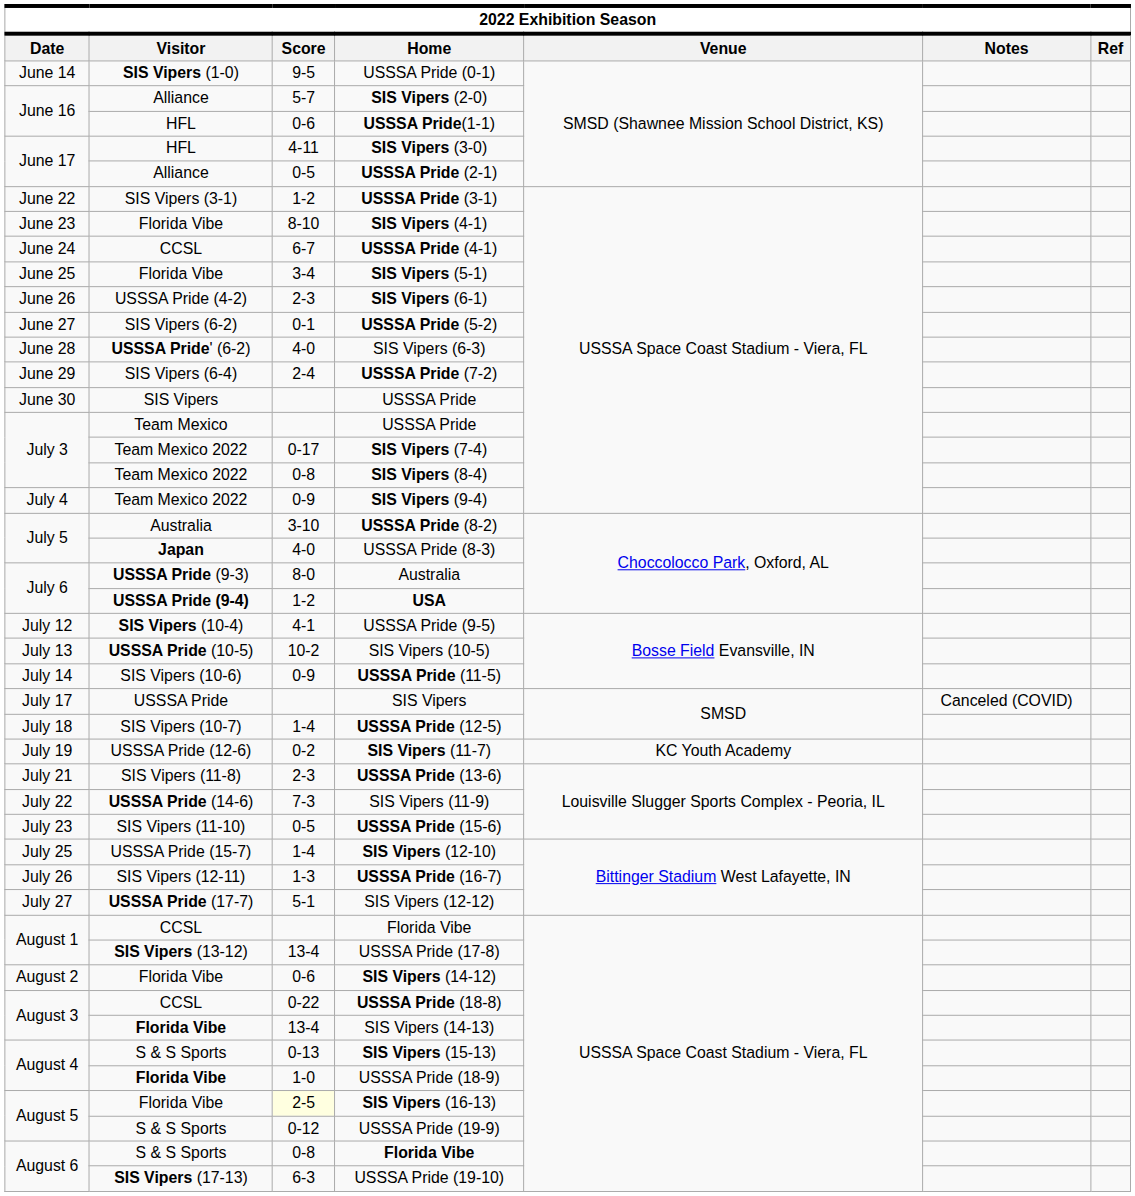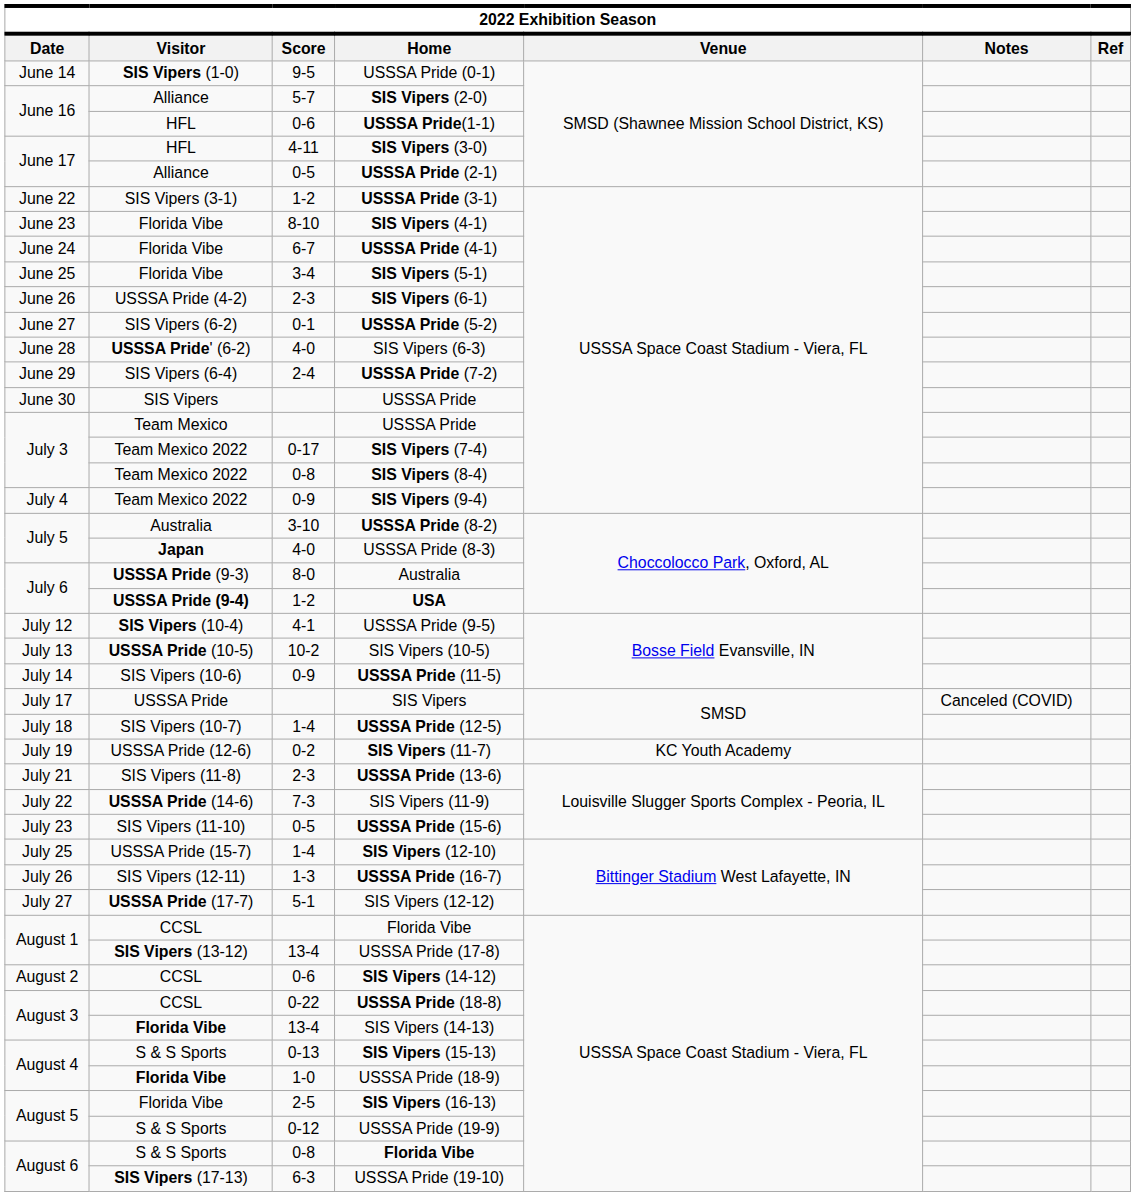USSSA Pride (4-1) | Visitor: CCSL -> Florida Vibe
SIS Vipers (14-12) | Visitor: Florida Vibe -> CCSL
SIS Vipers (16-13) | Score: lightyellow background -> no background
